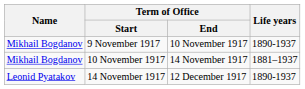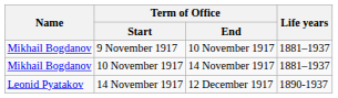9 November 1917 | Life years: 1890-1937 -> 1881–1937
